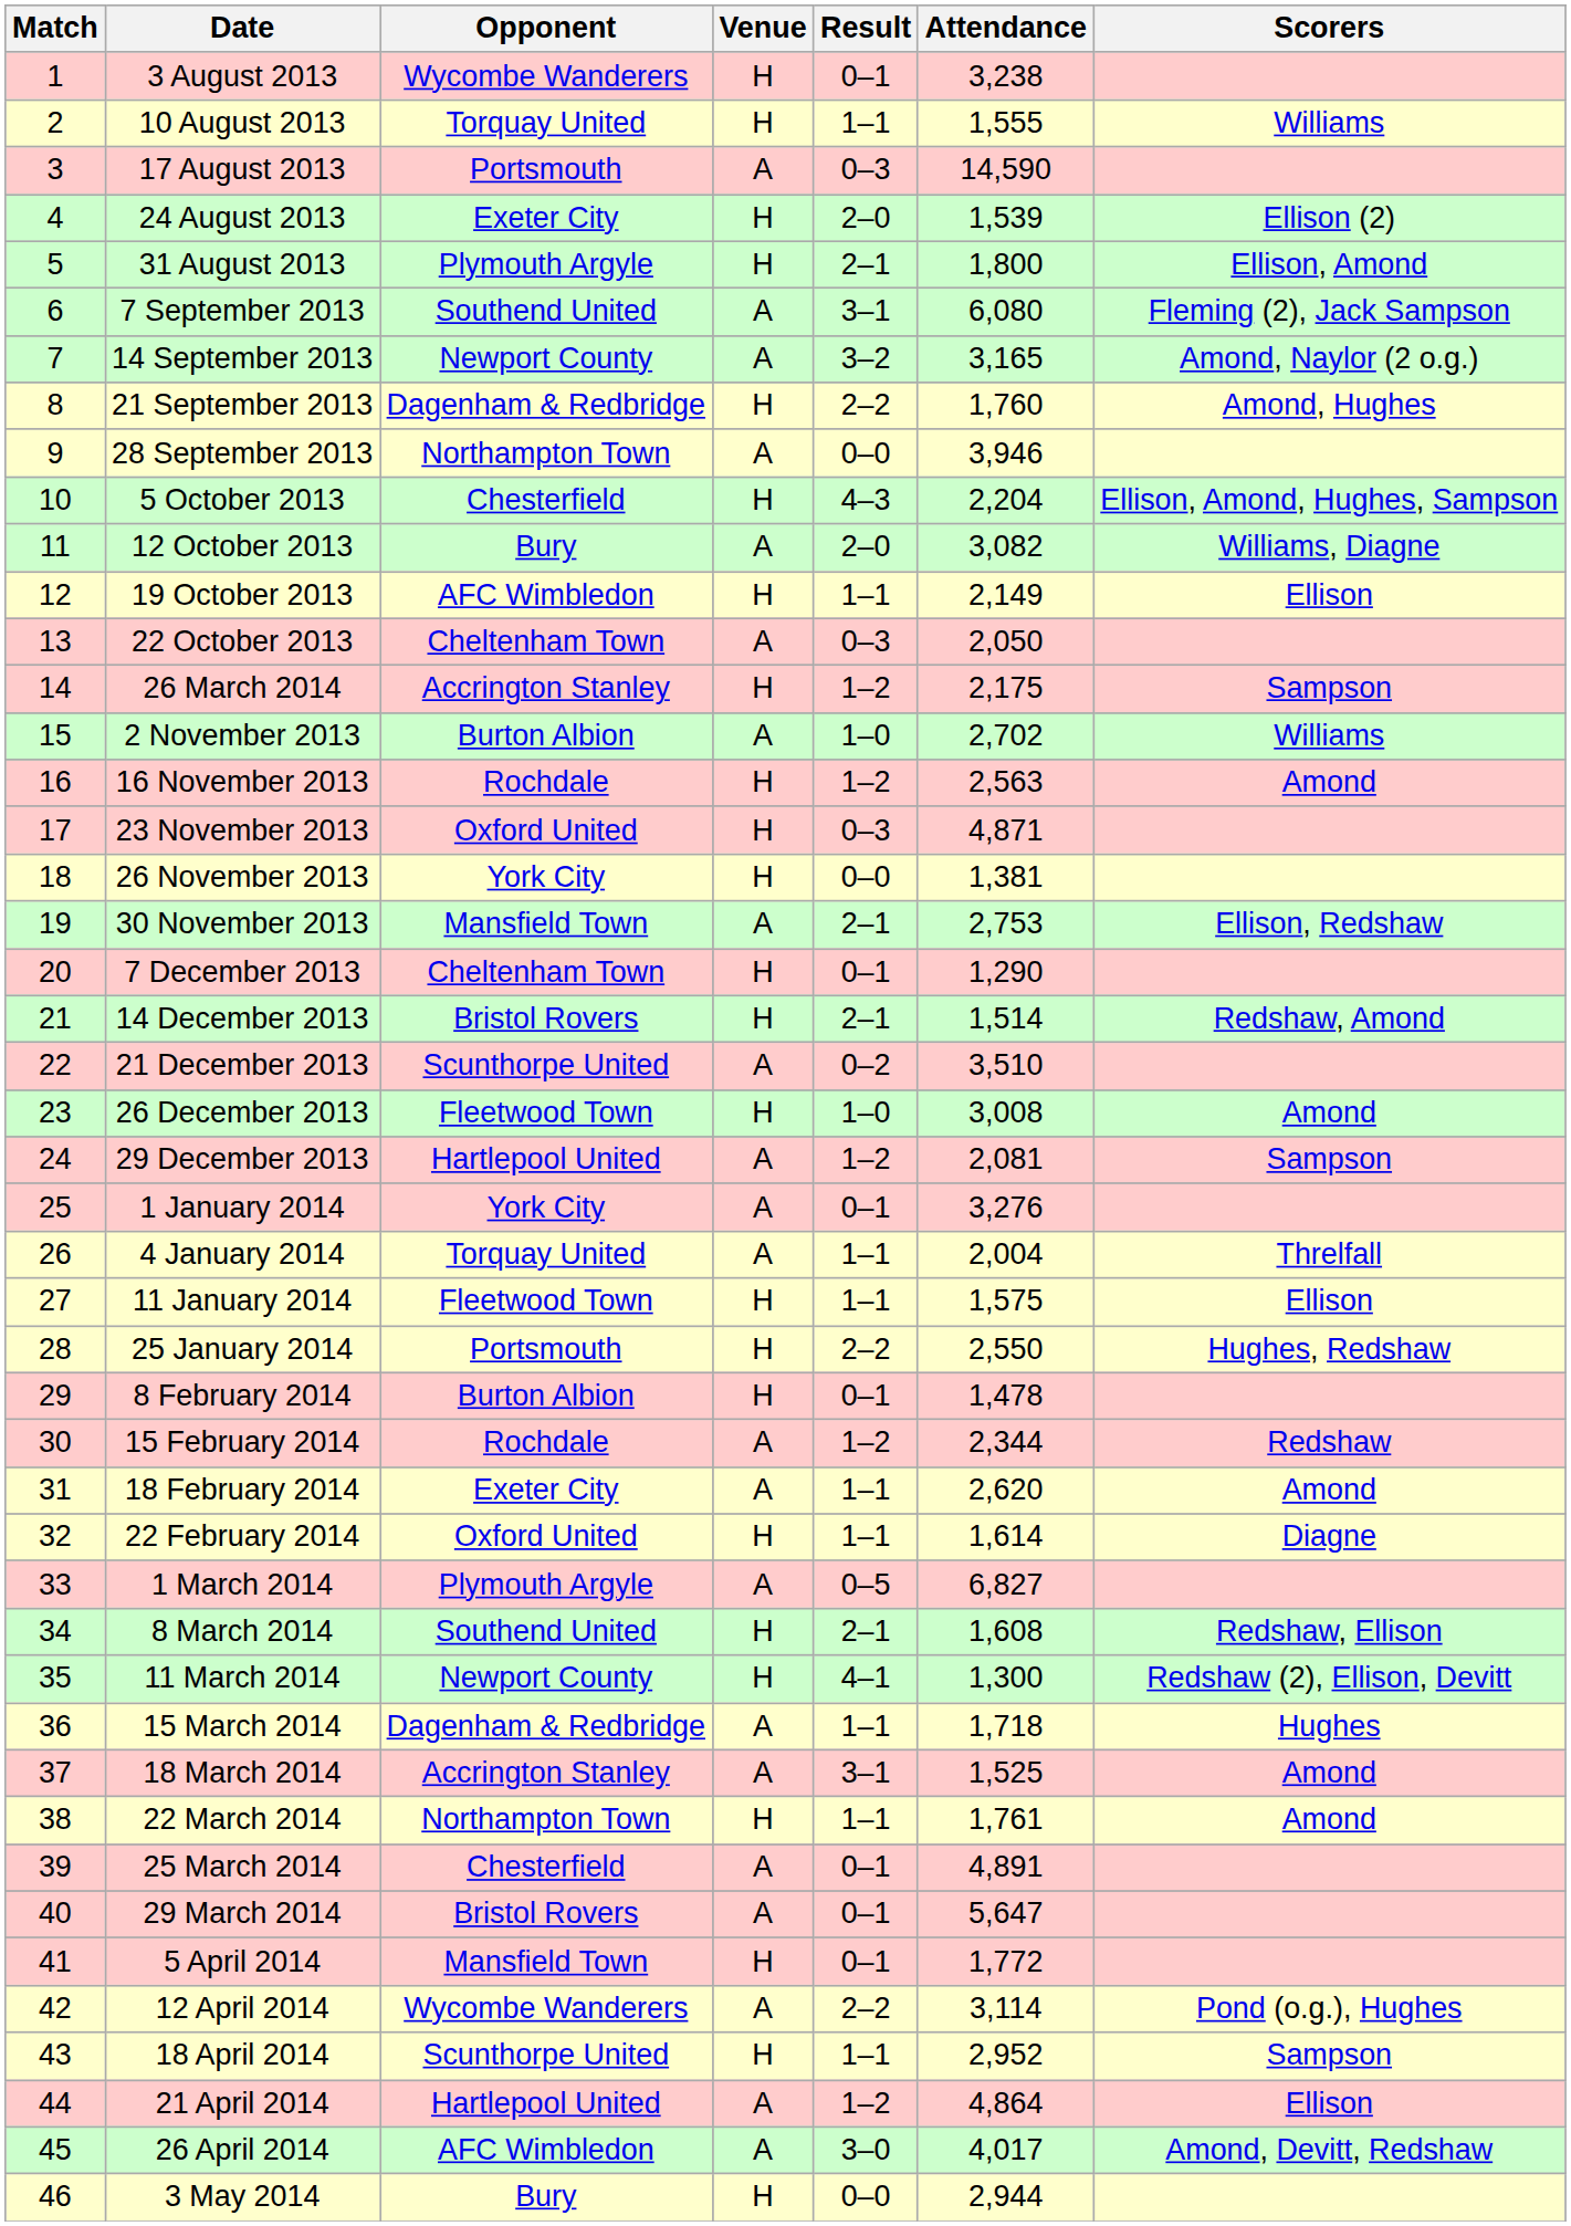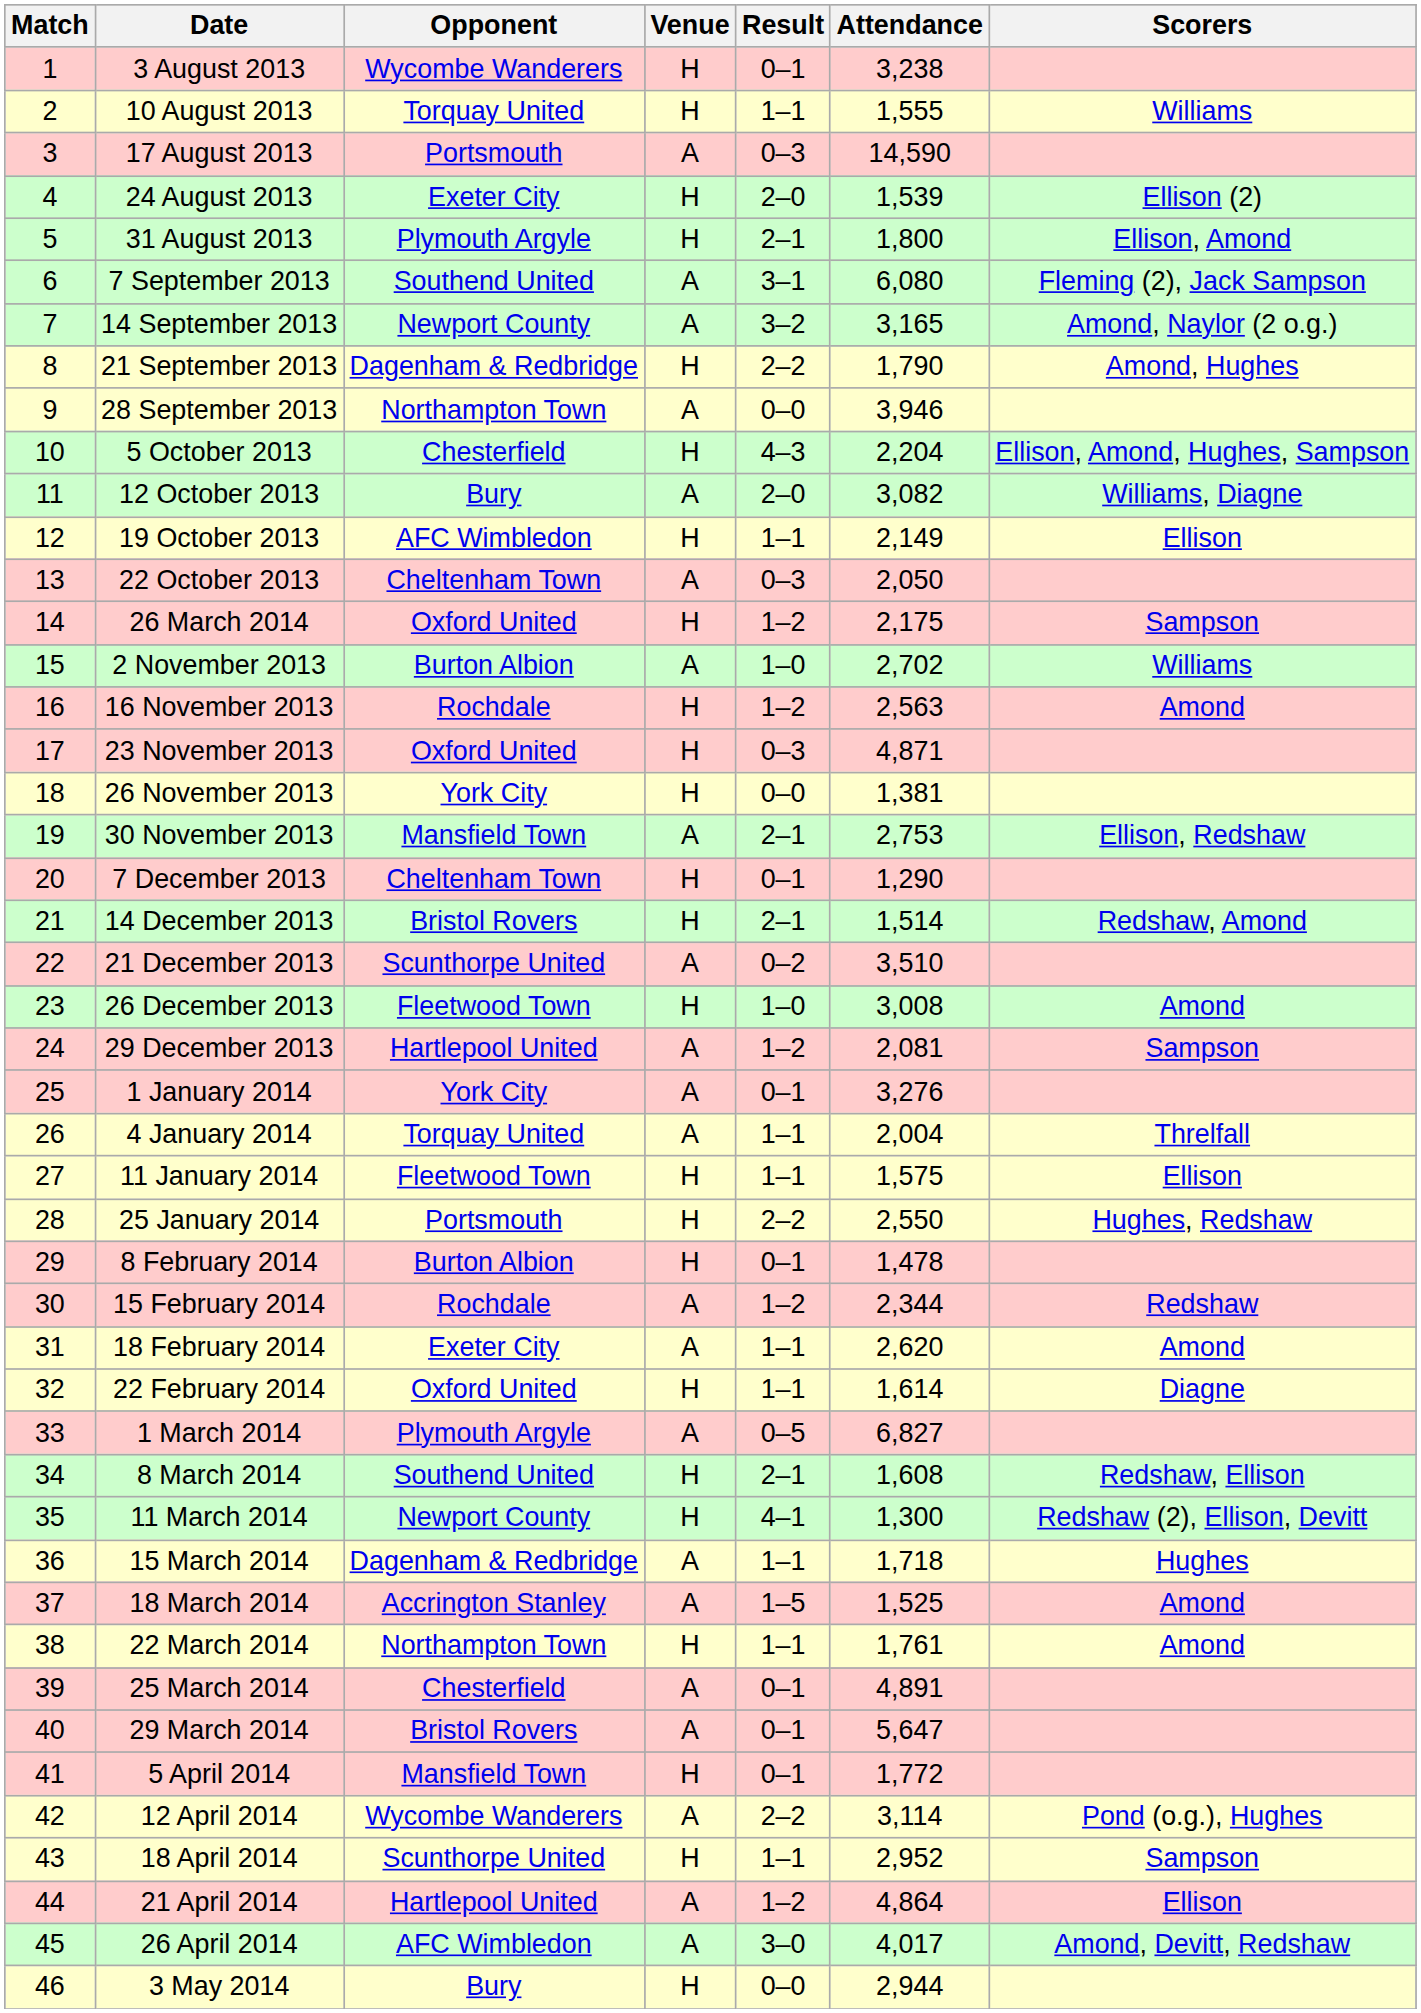21 September 2013 | Attendance: 1,760 -> 1,790
26 March 2014 | Opponent: Accrington Stanley -> Oxford United
18 March 2014 | Result: 3–1 -> 1–5
